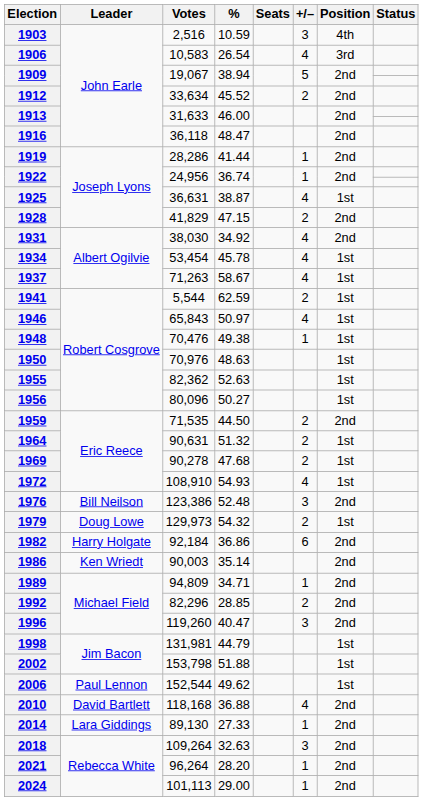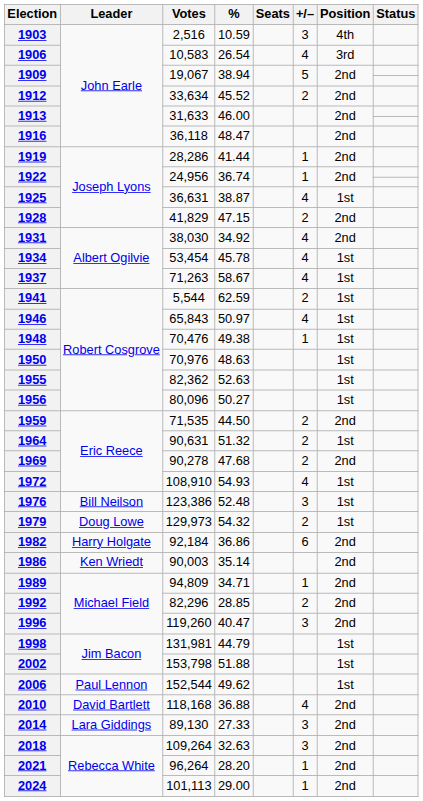1969 | Position: 1st -> 2nd
1976 | Position: 2nd -> 1st
2014 | +/–: 1 -> 3
